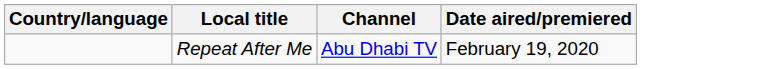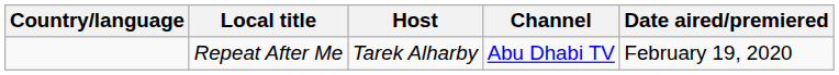+ column: Host | Tarek Alharby
